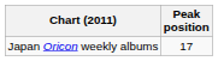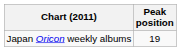Japan Oricon weekly albums | Peak position: 17 -> 19
